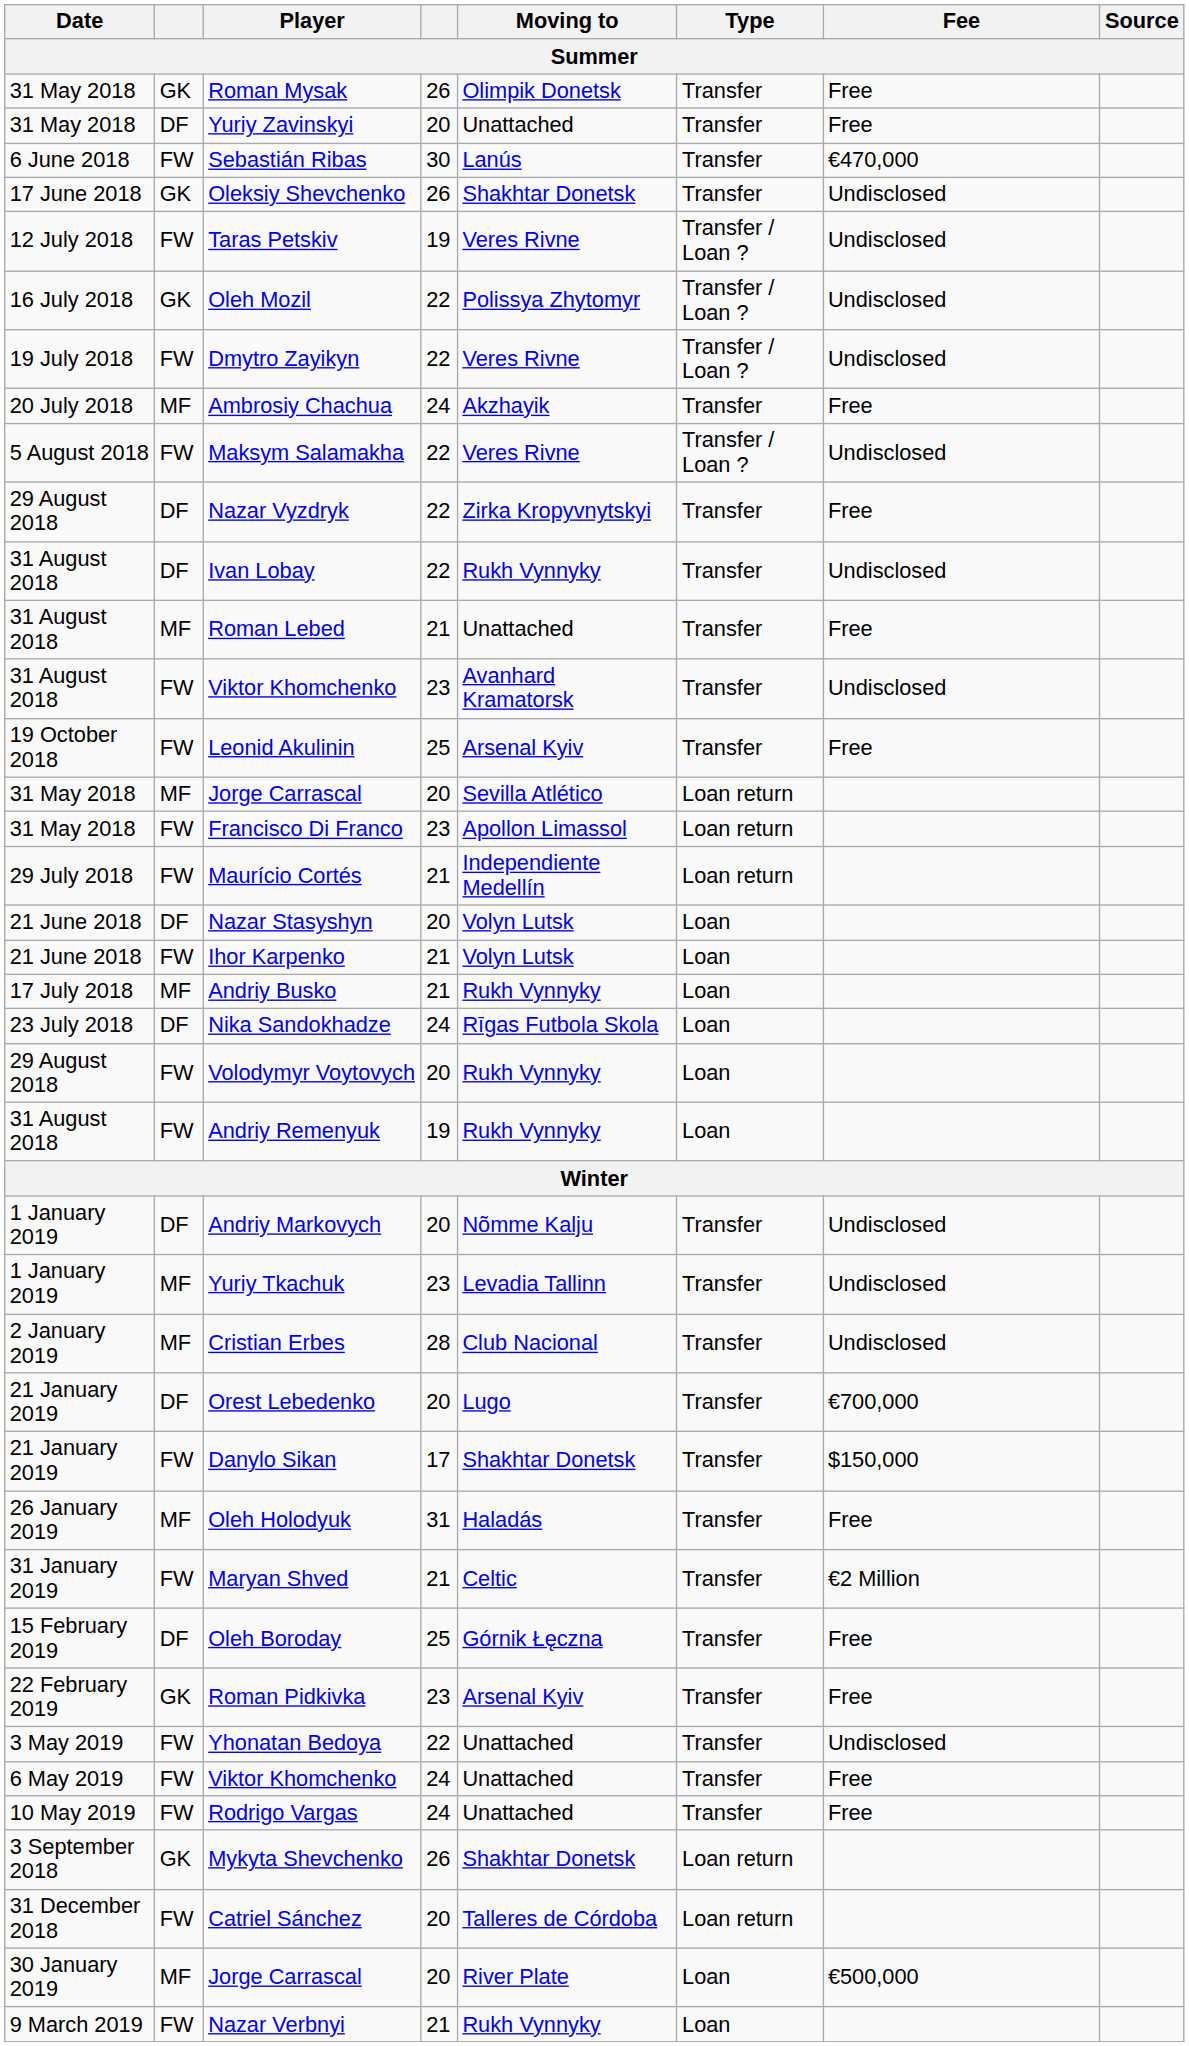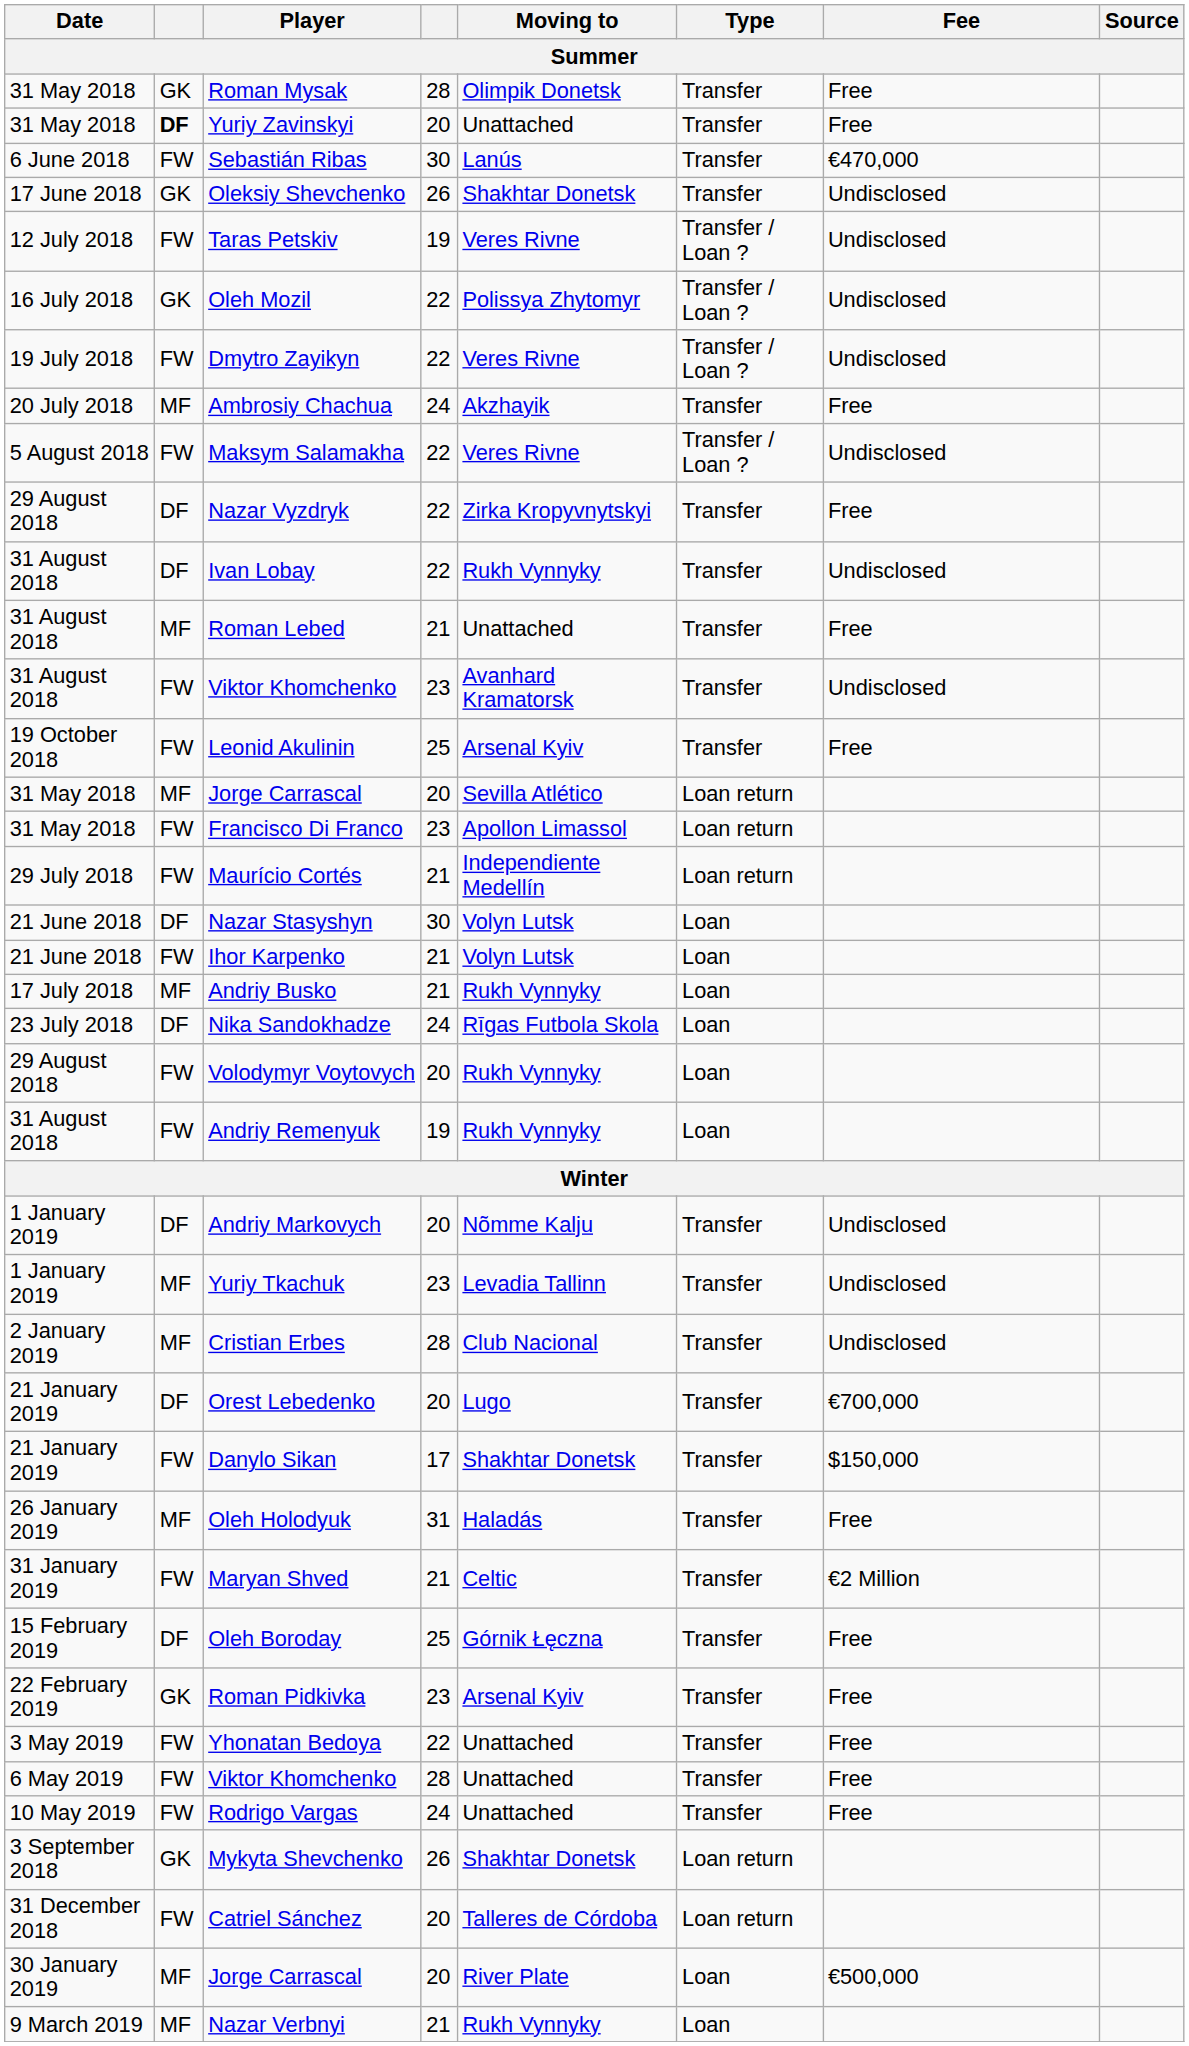Roman Mysak | column 4: 26 -> 28
Yuriy Zavinskyi | column 2: normal -> bold
Nazar Stasyshyn | column 4: 20 -> 30
Yhonatan Bedoya | Fee: Undisclosed -> Free
6 May 2019 / Viktor Khomchenko | column 4: 24 -> 28
Nazar Verbnyi | column 2: FW -> MF
